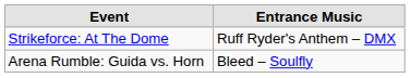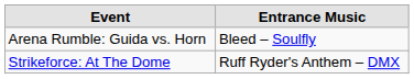rows swapped: Arena Rumble: Guida vs. Horn <-> Strikeforce: At The Dome
